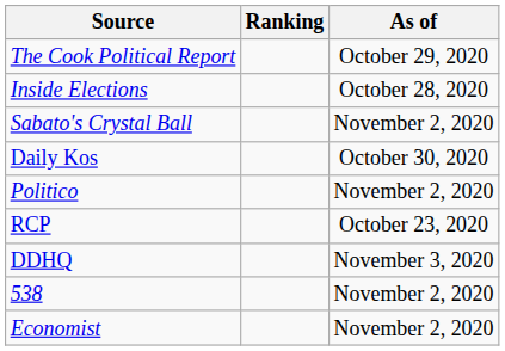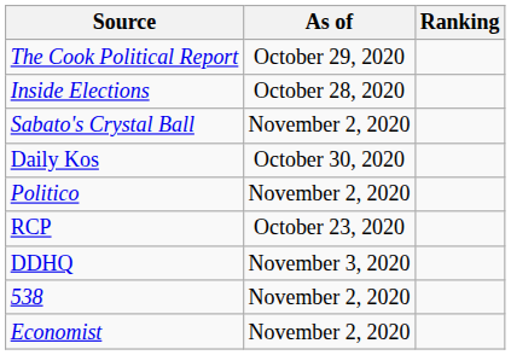columns swapped: Ranking <-> As of
